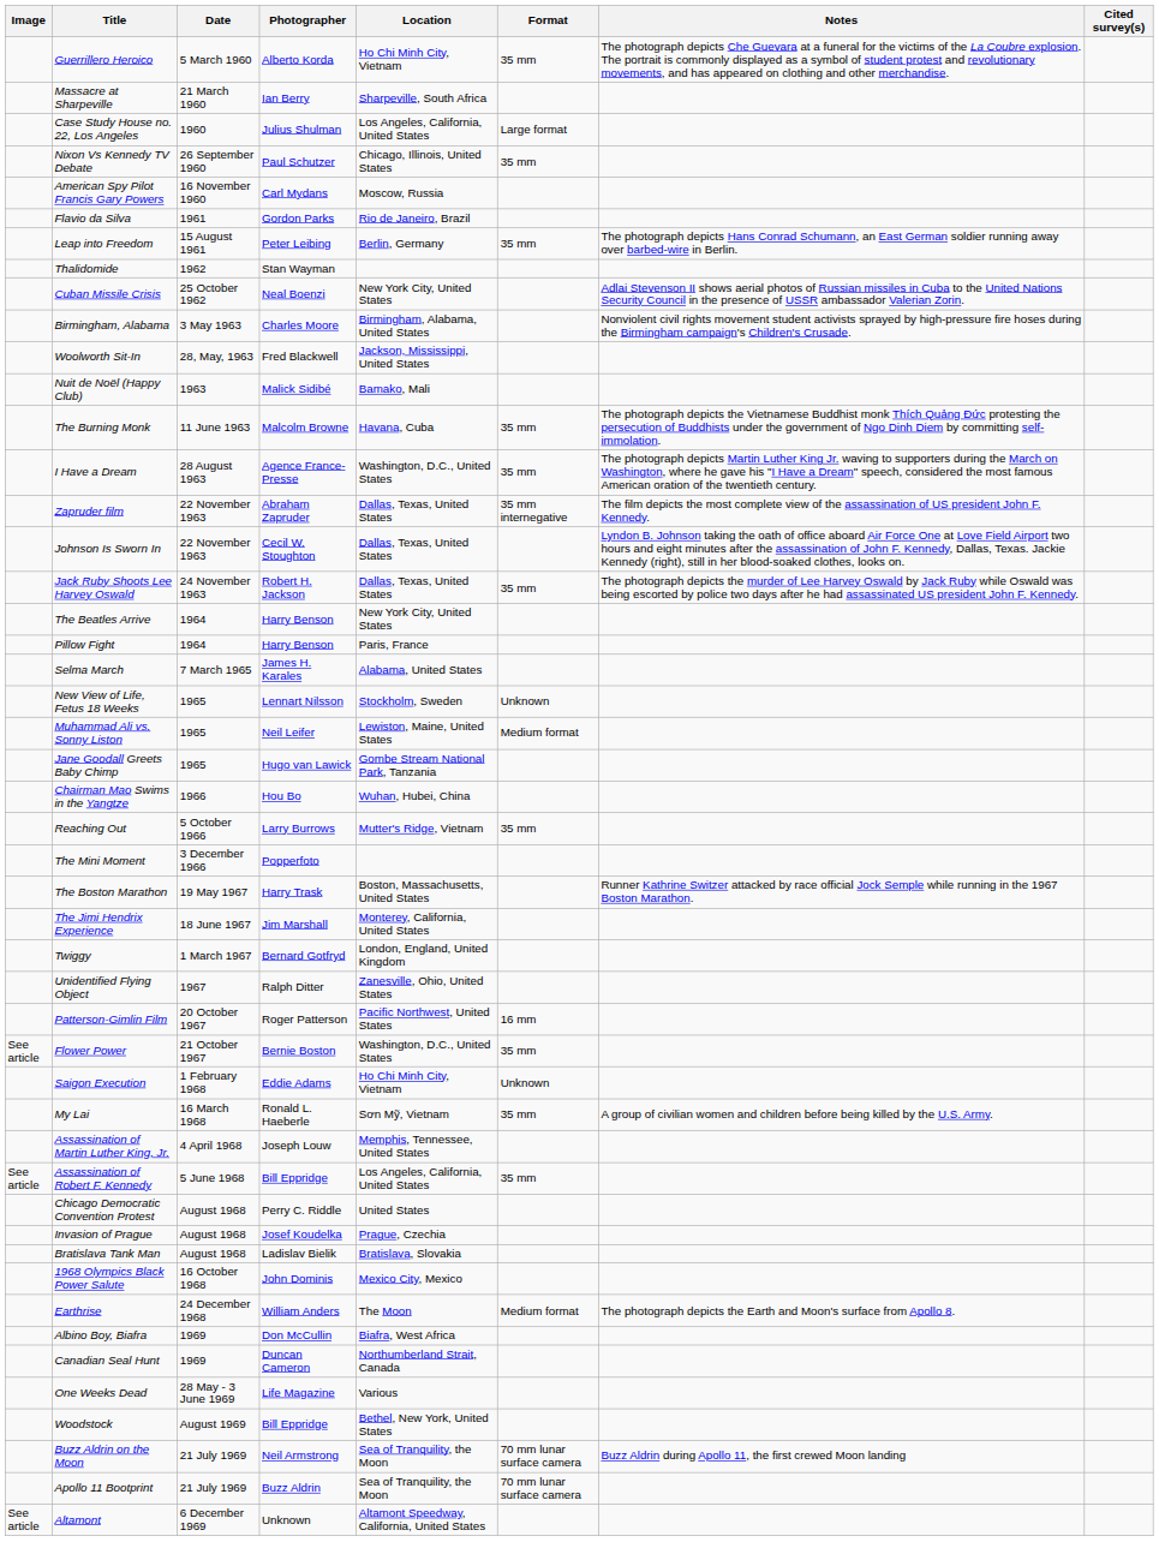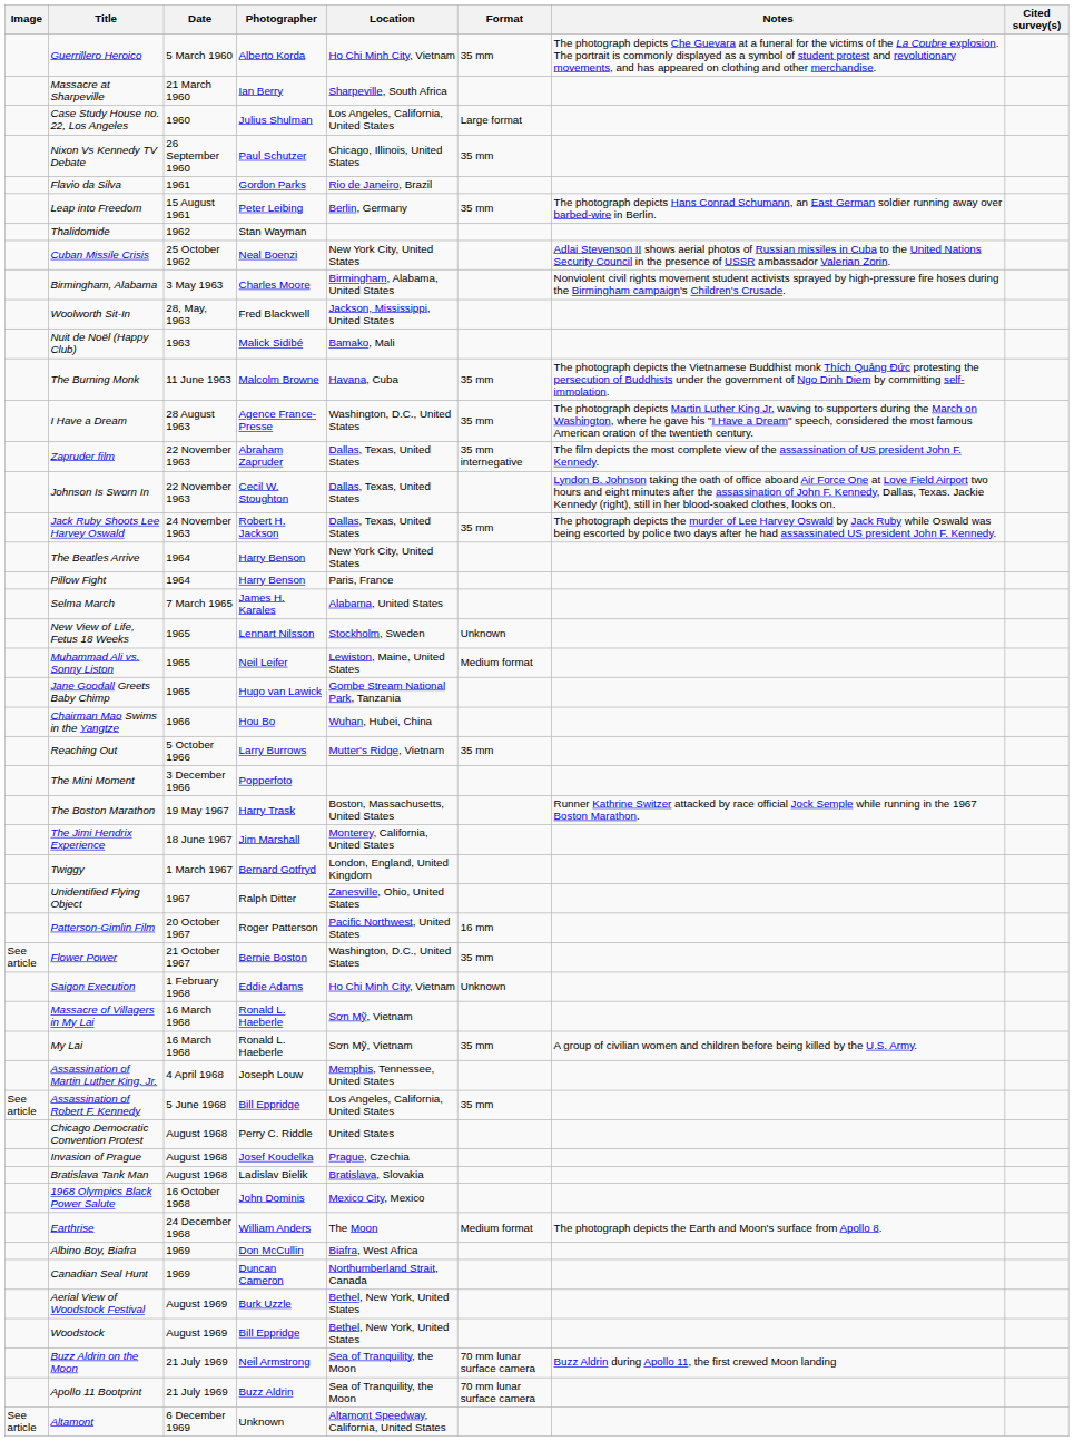- row: American Spy Pilot Francis Gary Powers | 16 November 1960 | Carl Mydans | Moscow, Russia
+ row: Massacre of Villagers in My Lai | 16 March 1968 | Ronald L. Haeberle | Sơn Mỹ, Vietnam
- row: One Weeks Dead | 28 May - 3 June 1969 | Life Magazine | Various
+ row: Aerial View of Woodstock Festival | August 1969 | Burk Uzzle | Bethel, New York, United States
